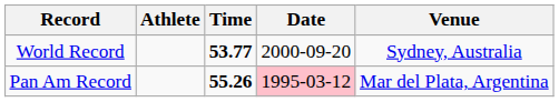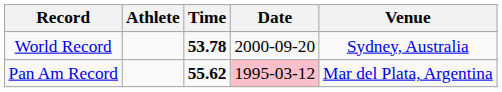World Record | Time: 53.77 -> 53.78
Pan Am Record | Time: 55.26 -> 55.62
